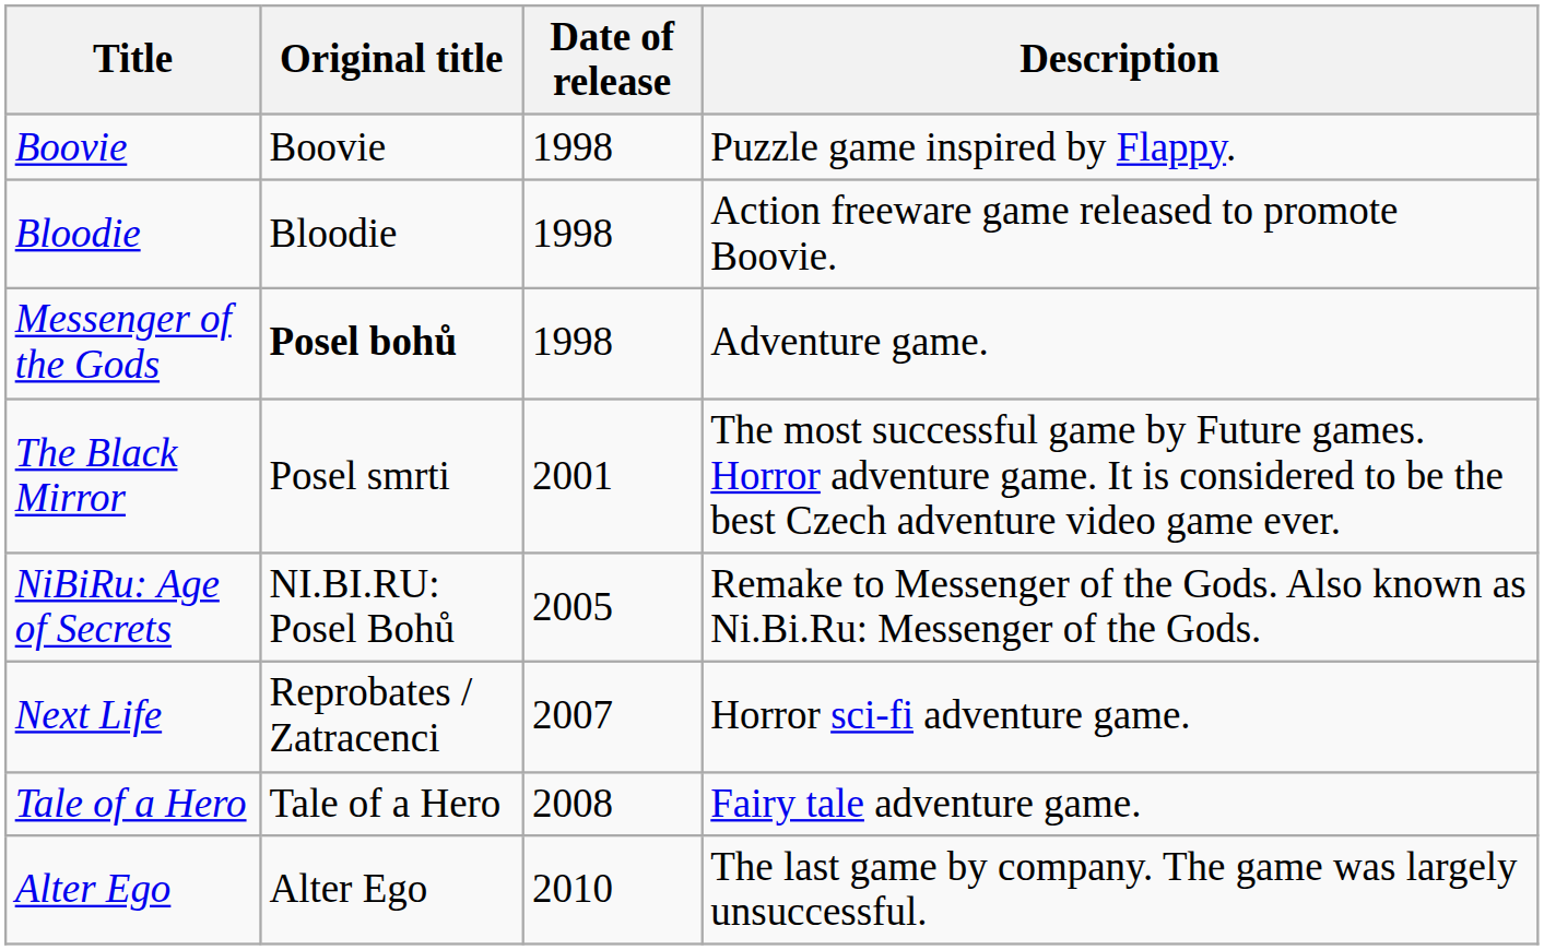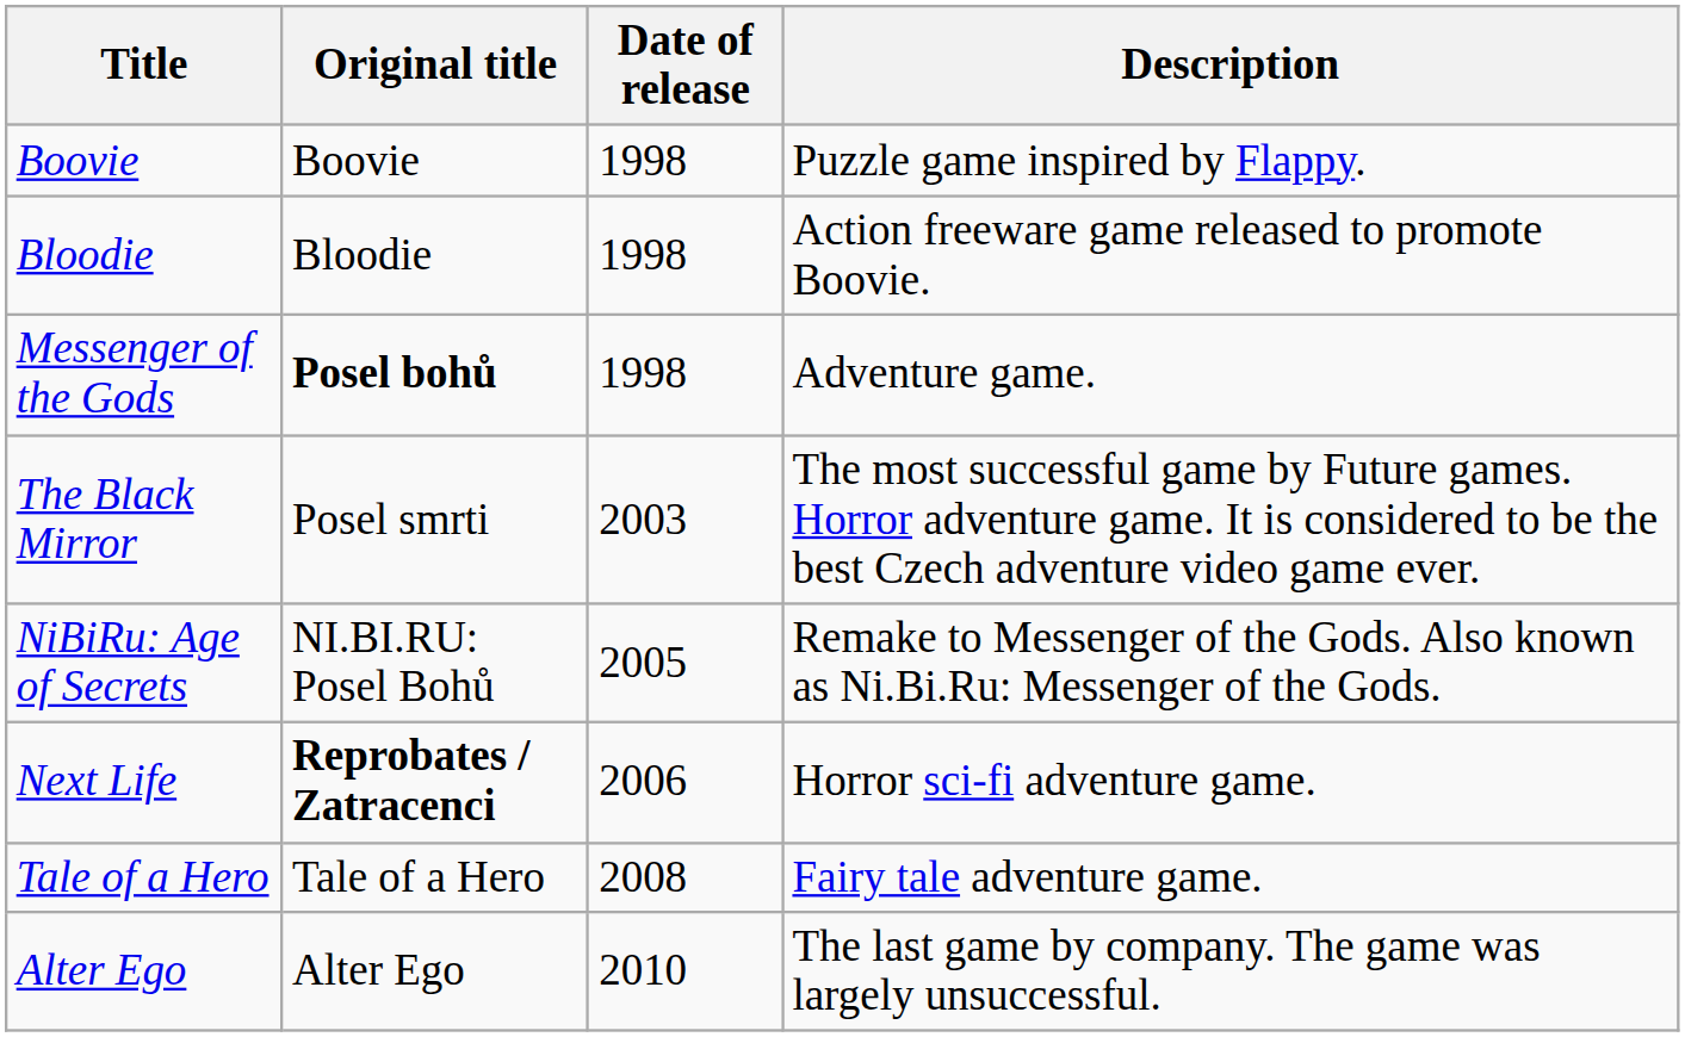The Black Mirror | Date of release: 2001 -> 2003
Next Life | Original title: normal -> bold
Next Life | Date of release: 2007 -> 2006
